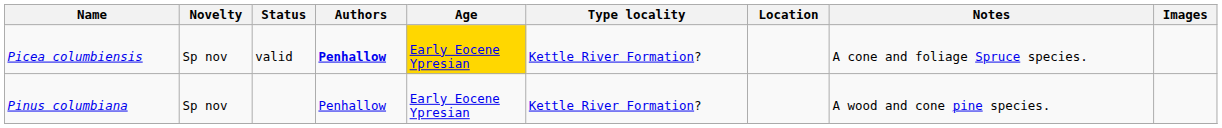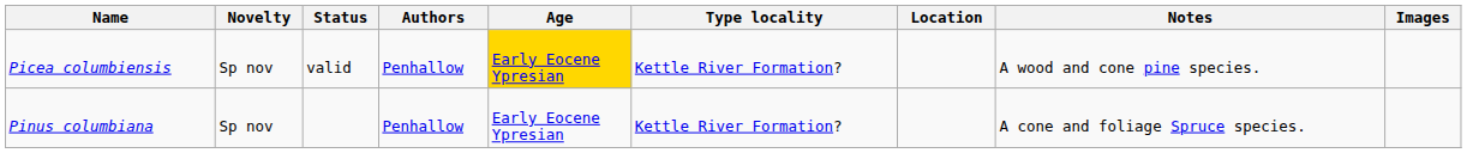Picea columbiensis | Authors: bold -> normal
Picea columbiensis | Notes: A cone and foliage Spruce species. -> A wood and cone pine species.
Pinus columbiana | Notes: A wood and cone pine species. -> A cone and foliage Spruce species.
